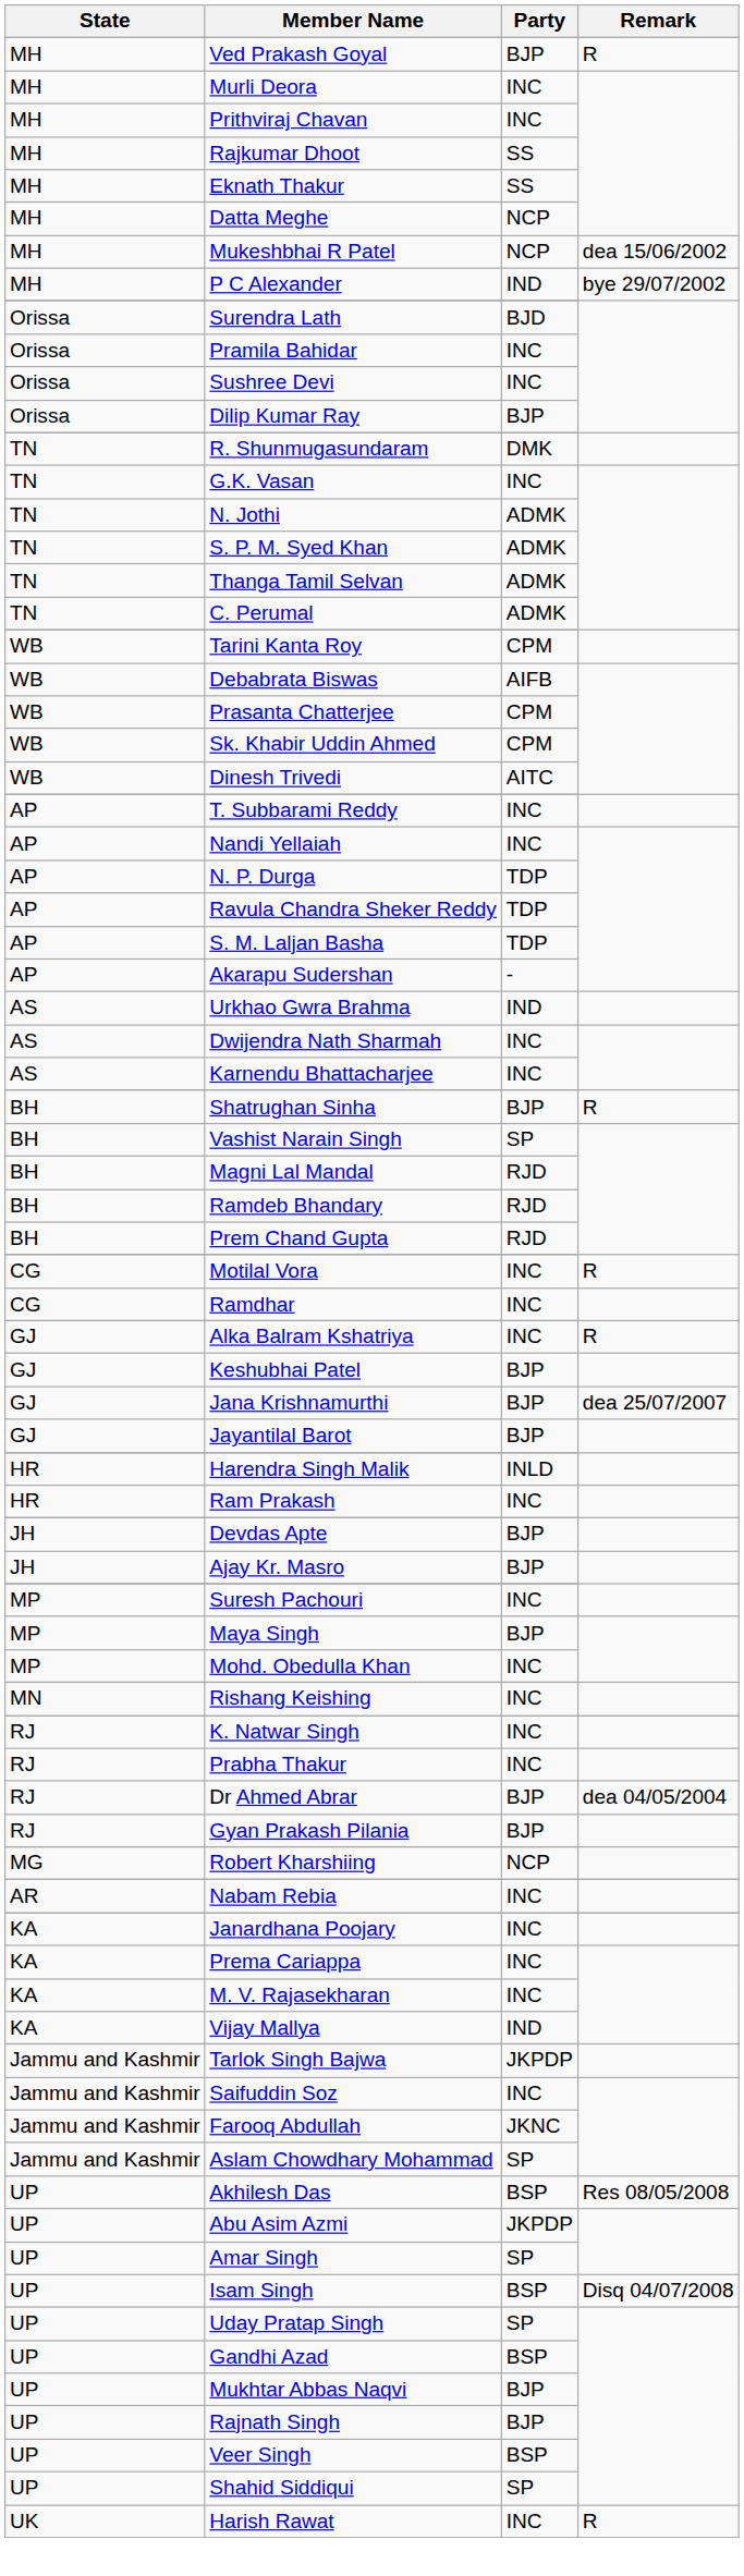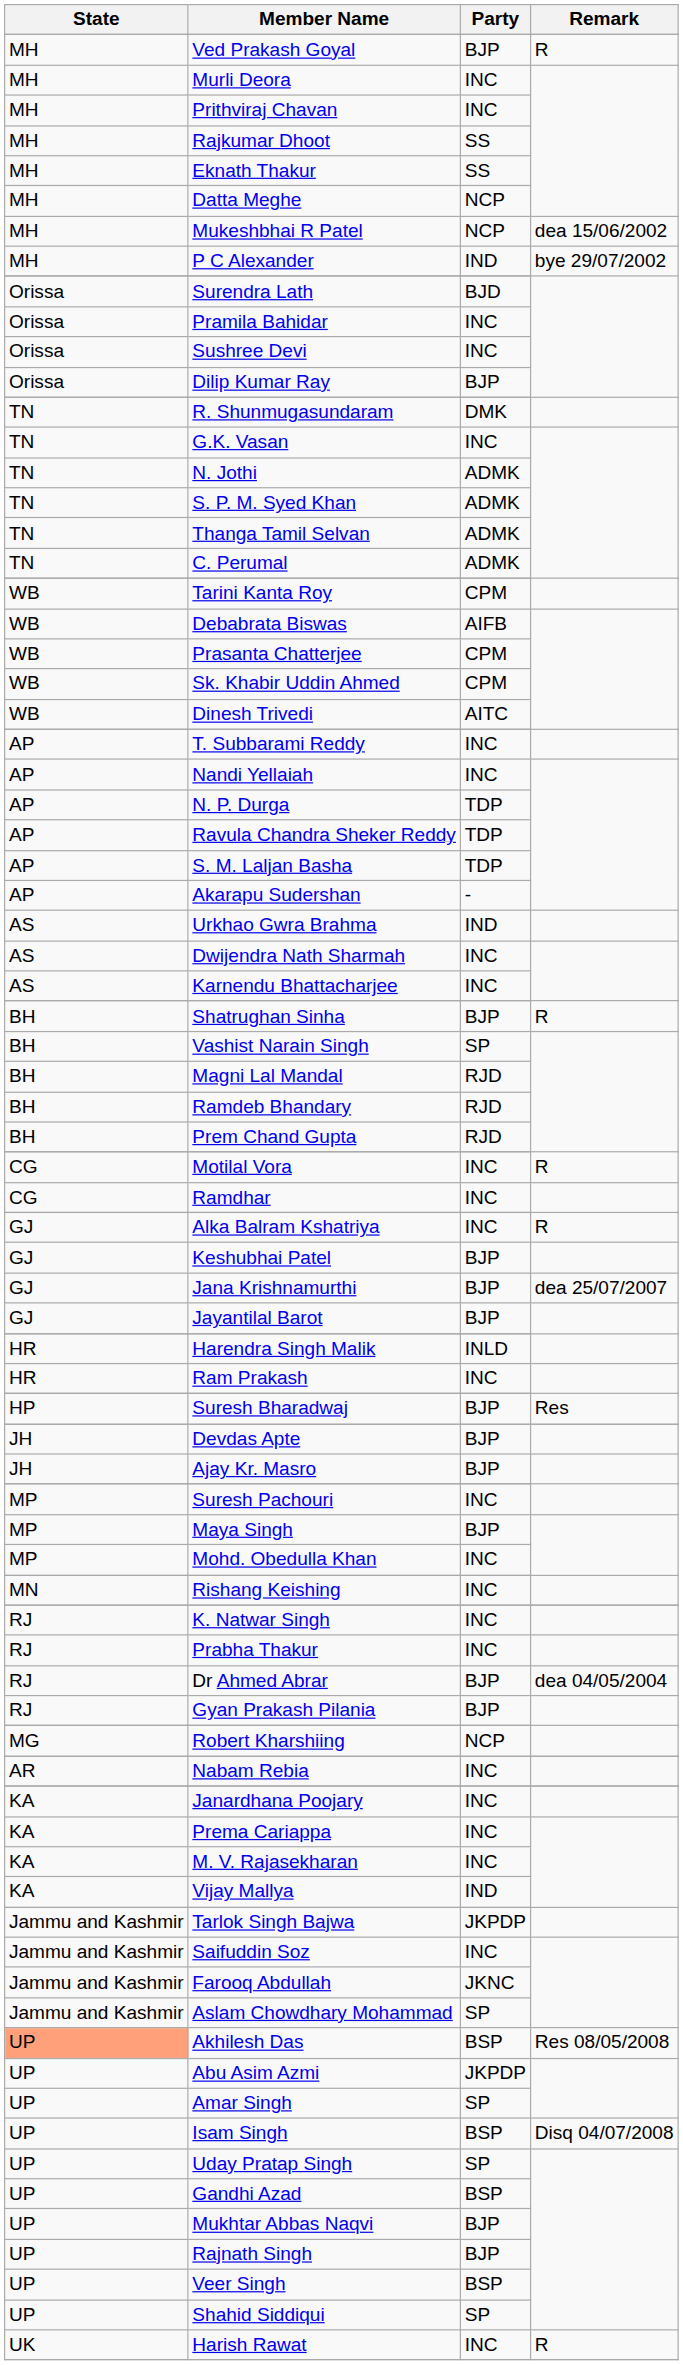+ row: HP | Suresh Bharadwaj | BJP | Res
Akhilesh Das | State: no background -> lightsalmon background
